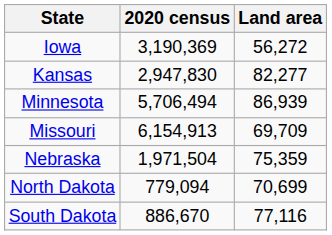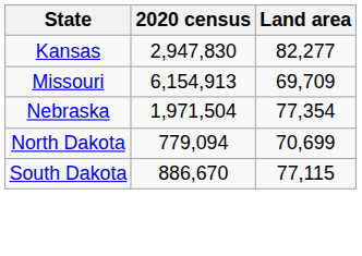- row: Iowa | 3,190,369 | 56,272
- row: Minnesota | 5,706,494 | 86,939
Nebraska | Land area: 75,359 -> 77,354
South Dakota | Land area: 77,116 -> 77,115
